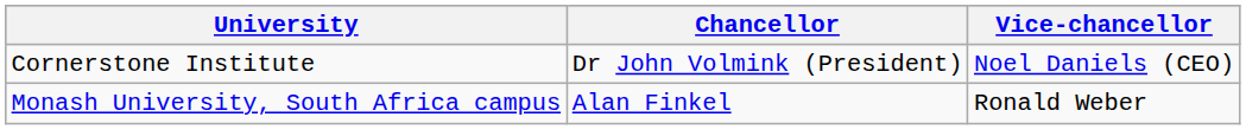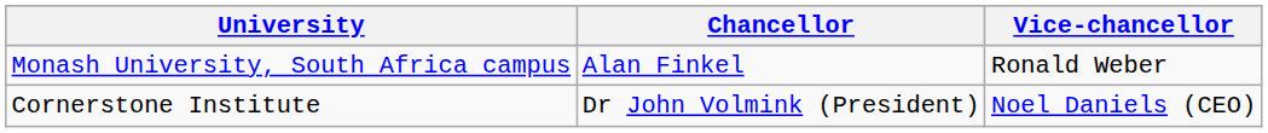rows swapped: Monash University, South Africa campus <-> Cornerstone Institute
